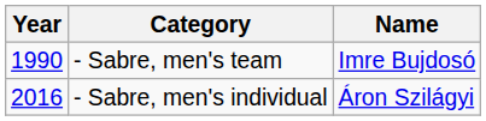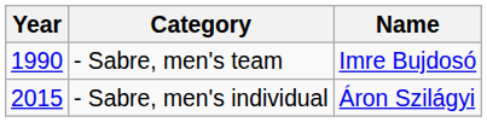- Sabre, men's individual | Year: 2016 -> 2015
